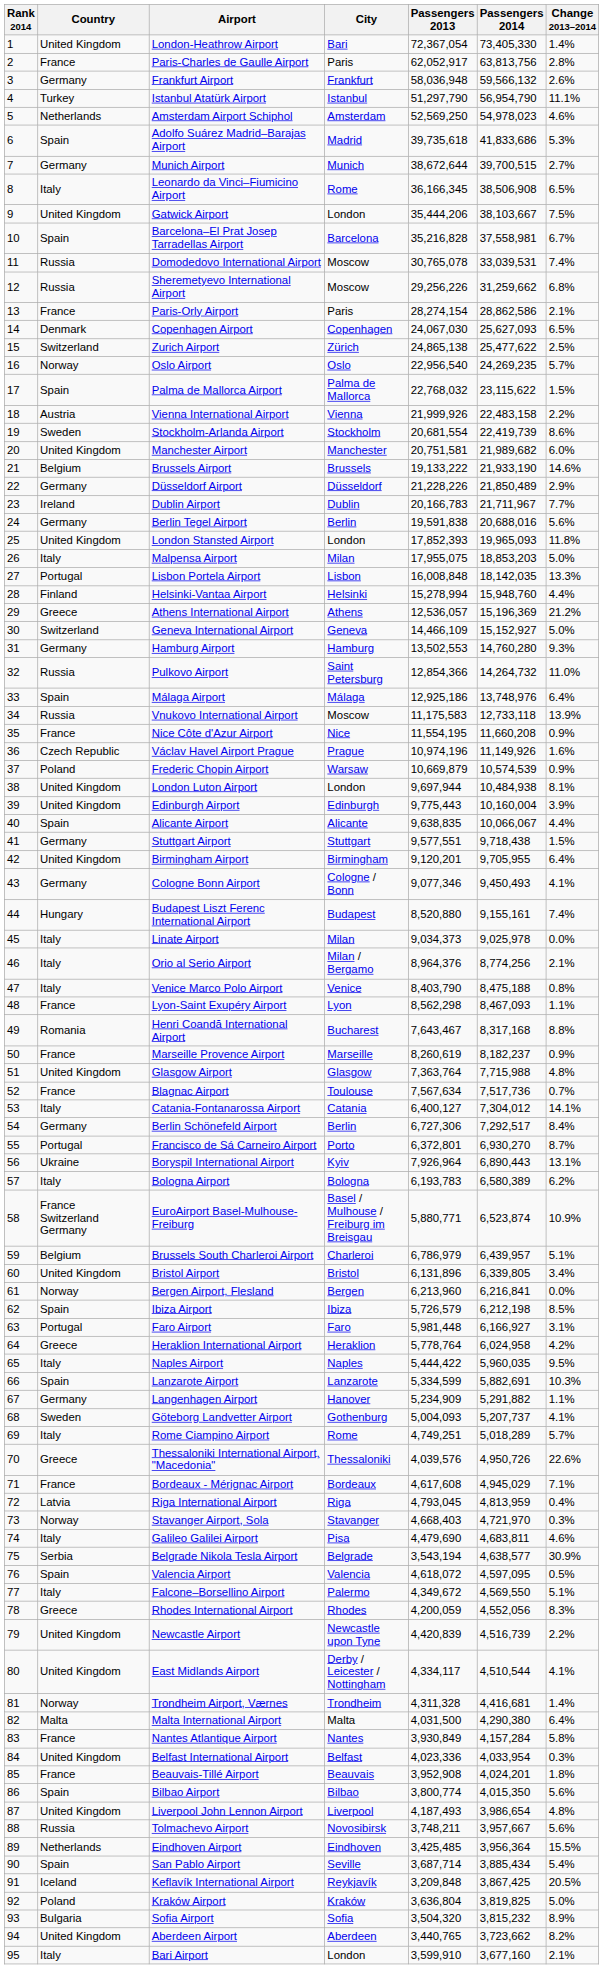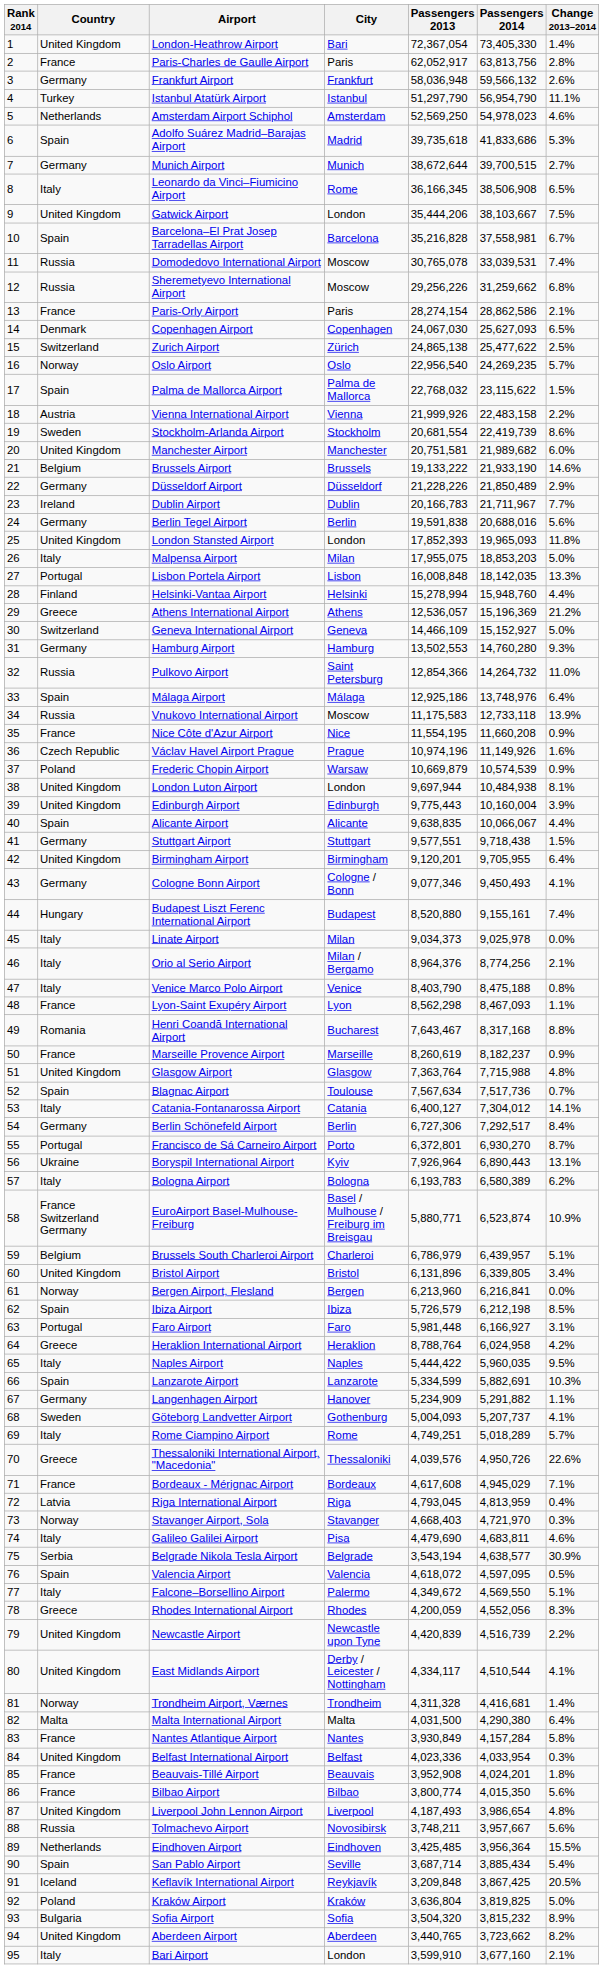Blagnac Airport | Country: France -> Spain
Heraklion International Airport | Passengers 2013: 5,778,764 -> 8,788,764
Bilbao Airport | Country: Spain -> France
